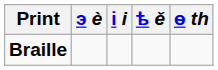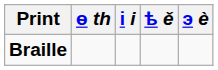columns swapped: ѳ th <-> э è
